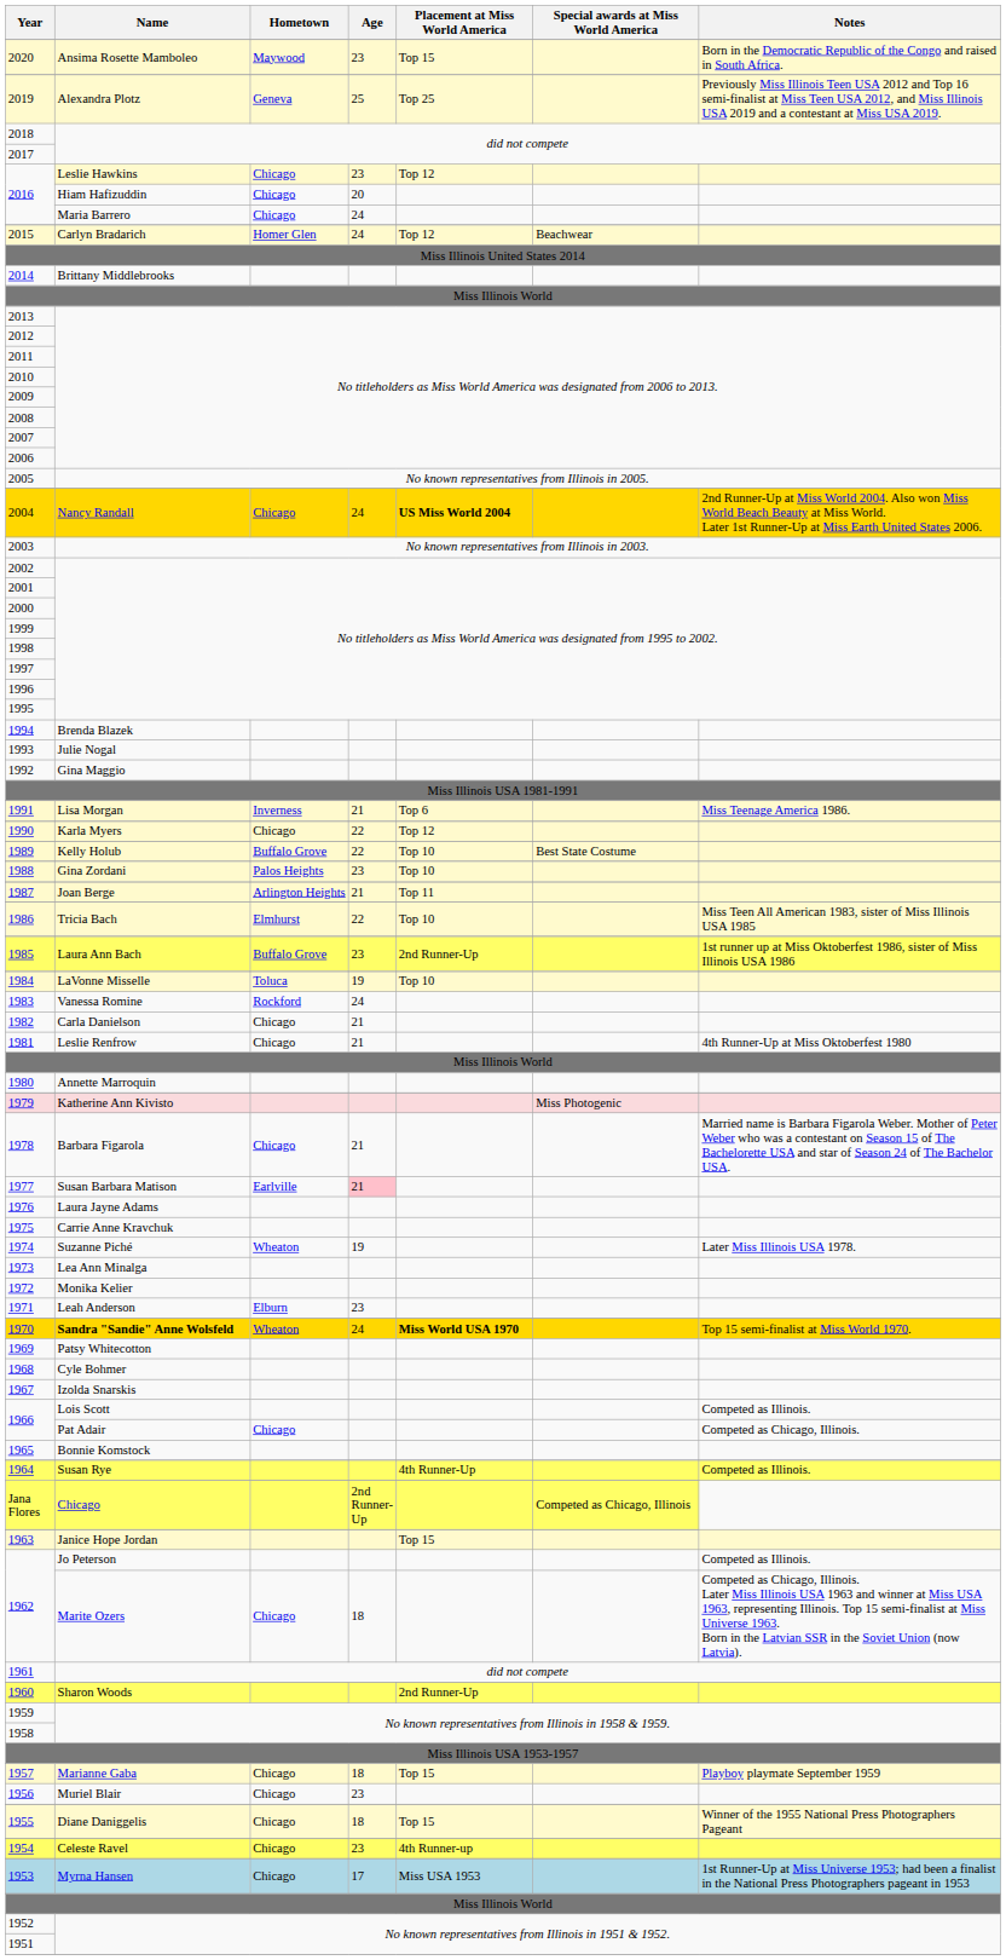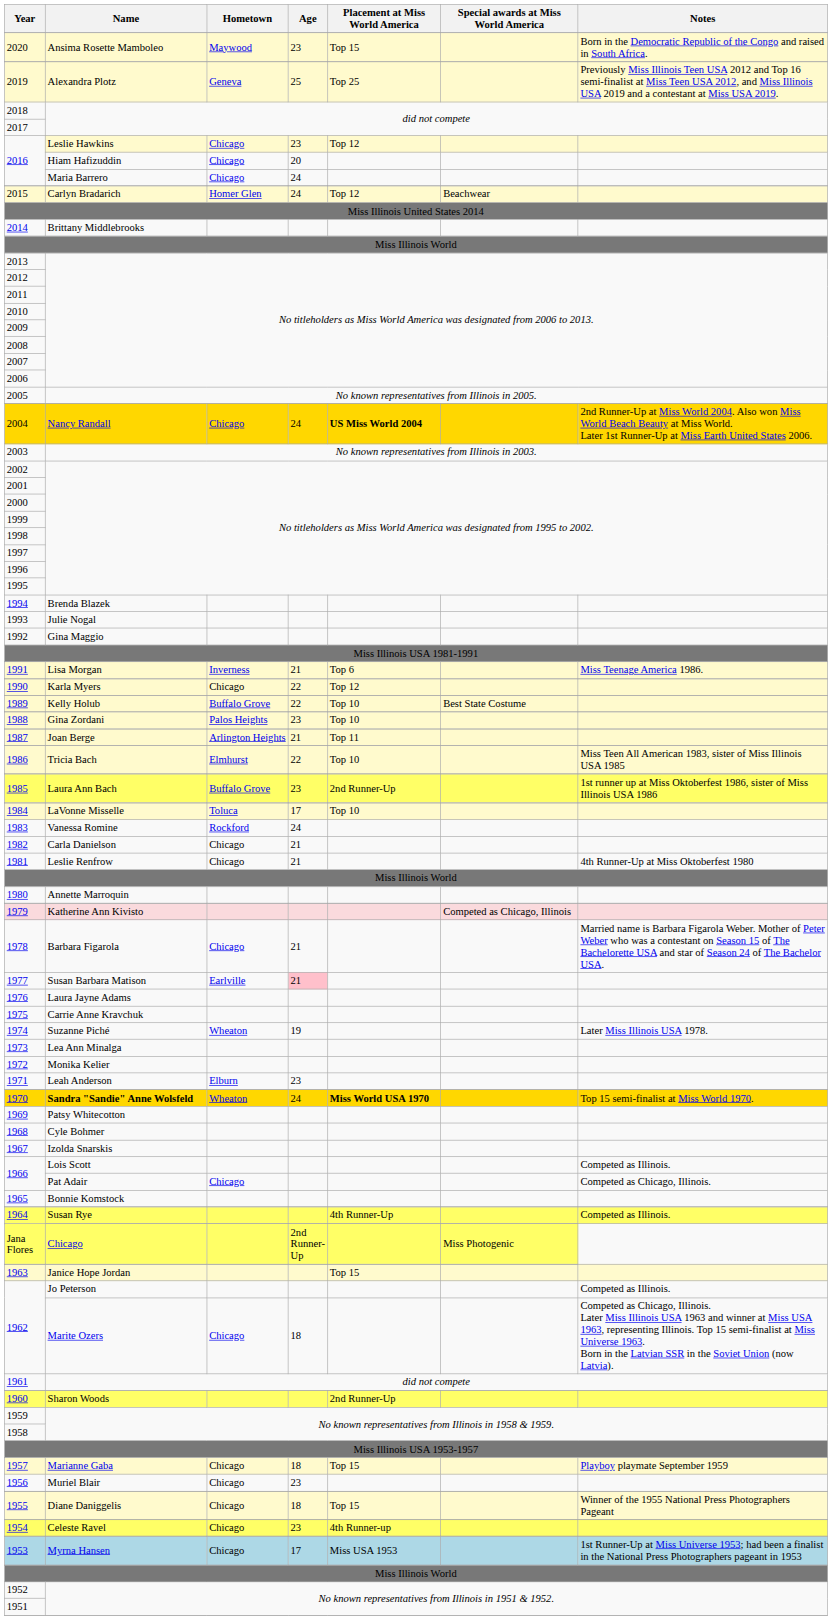1984 | Age: 19 -> 17
1979 | Special awards at Miss World America: Miss Photogenic -> Competed as Chicago, Illinois
Jana Flores | Special awards at Miss World America: Competed as Chicago, Illinois -> Miss Photogenic
